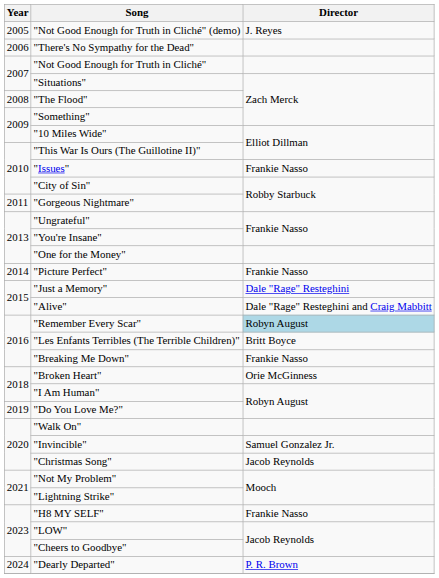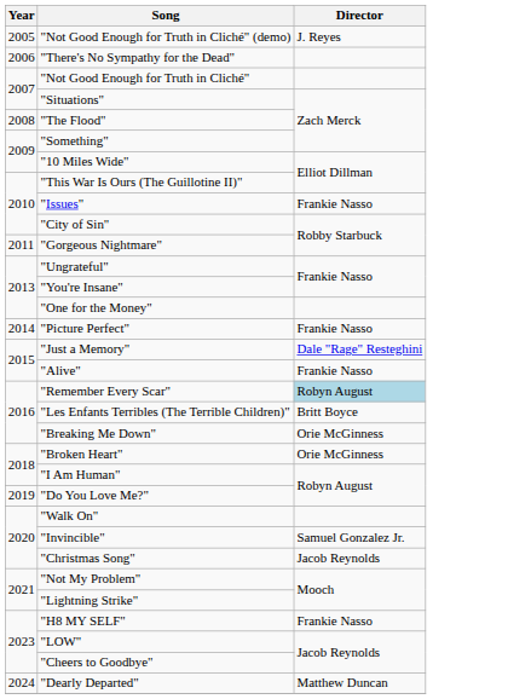"Alive" | Director: Dale "Rage" Resteghini and Craig Mabbitt -> Frankie Nasso
"Breaking Me Down" | Director: Frankie Nasso -> Orie McGinness
"Dearly Departed" | Director: P. R. Brown -> Matthew Duncan
